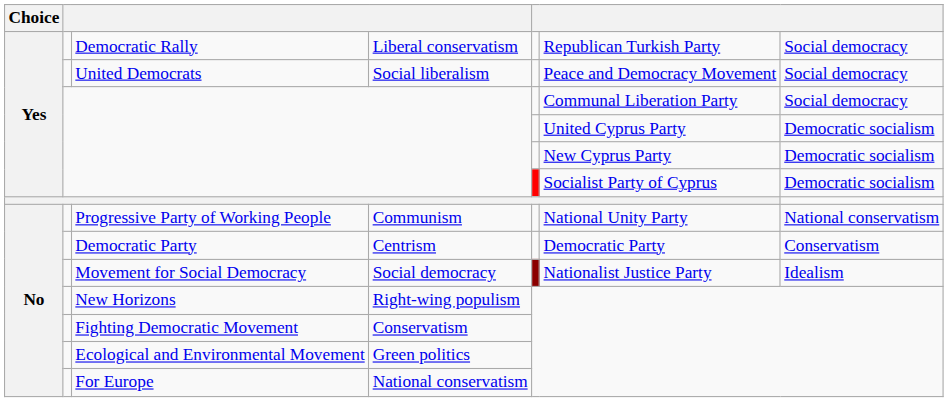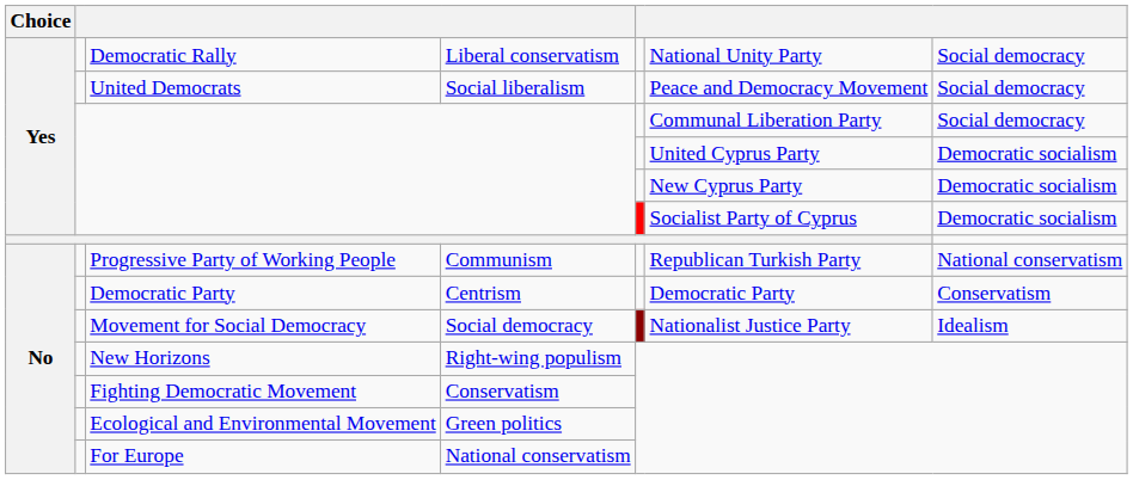Democratic Rally | column 6: Republican Turkish Party -> National Unity Party
Progressive Party of Working People | column 6: National Unity Party -> Republican Turkish Party
